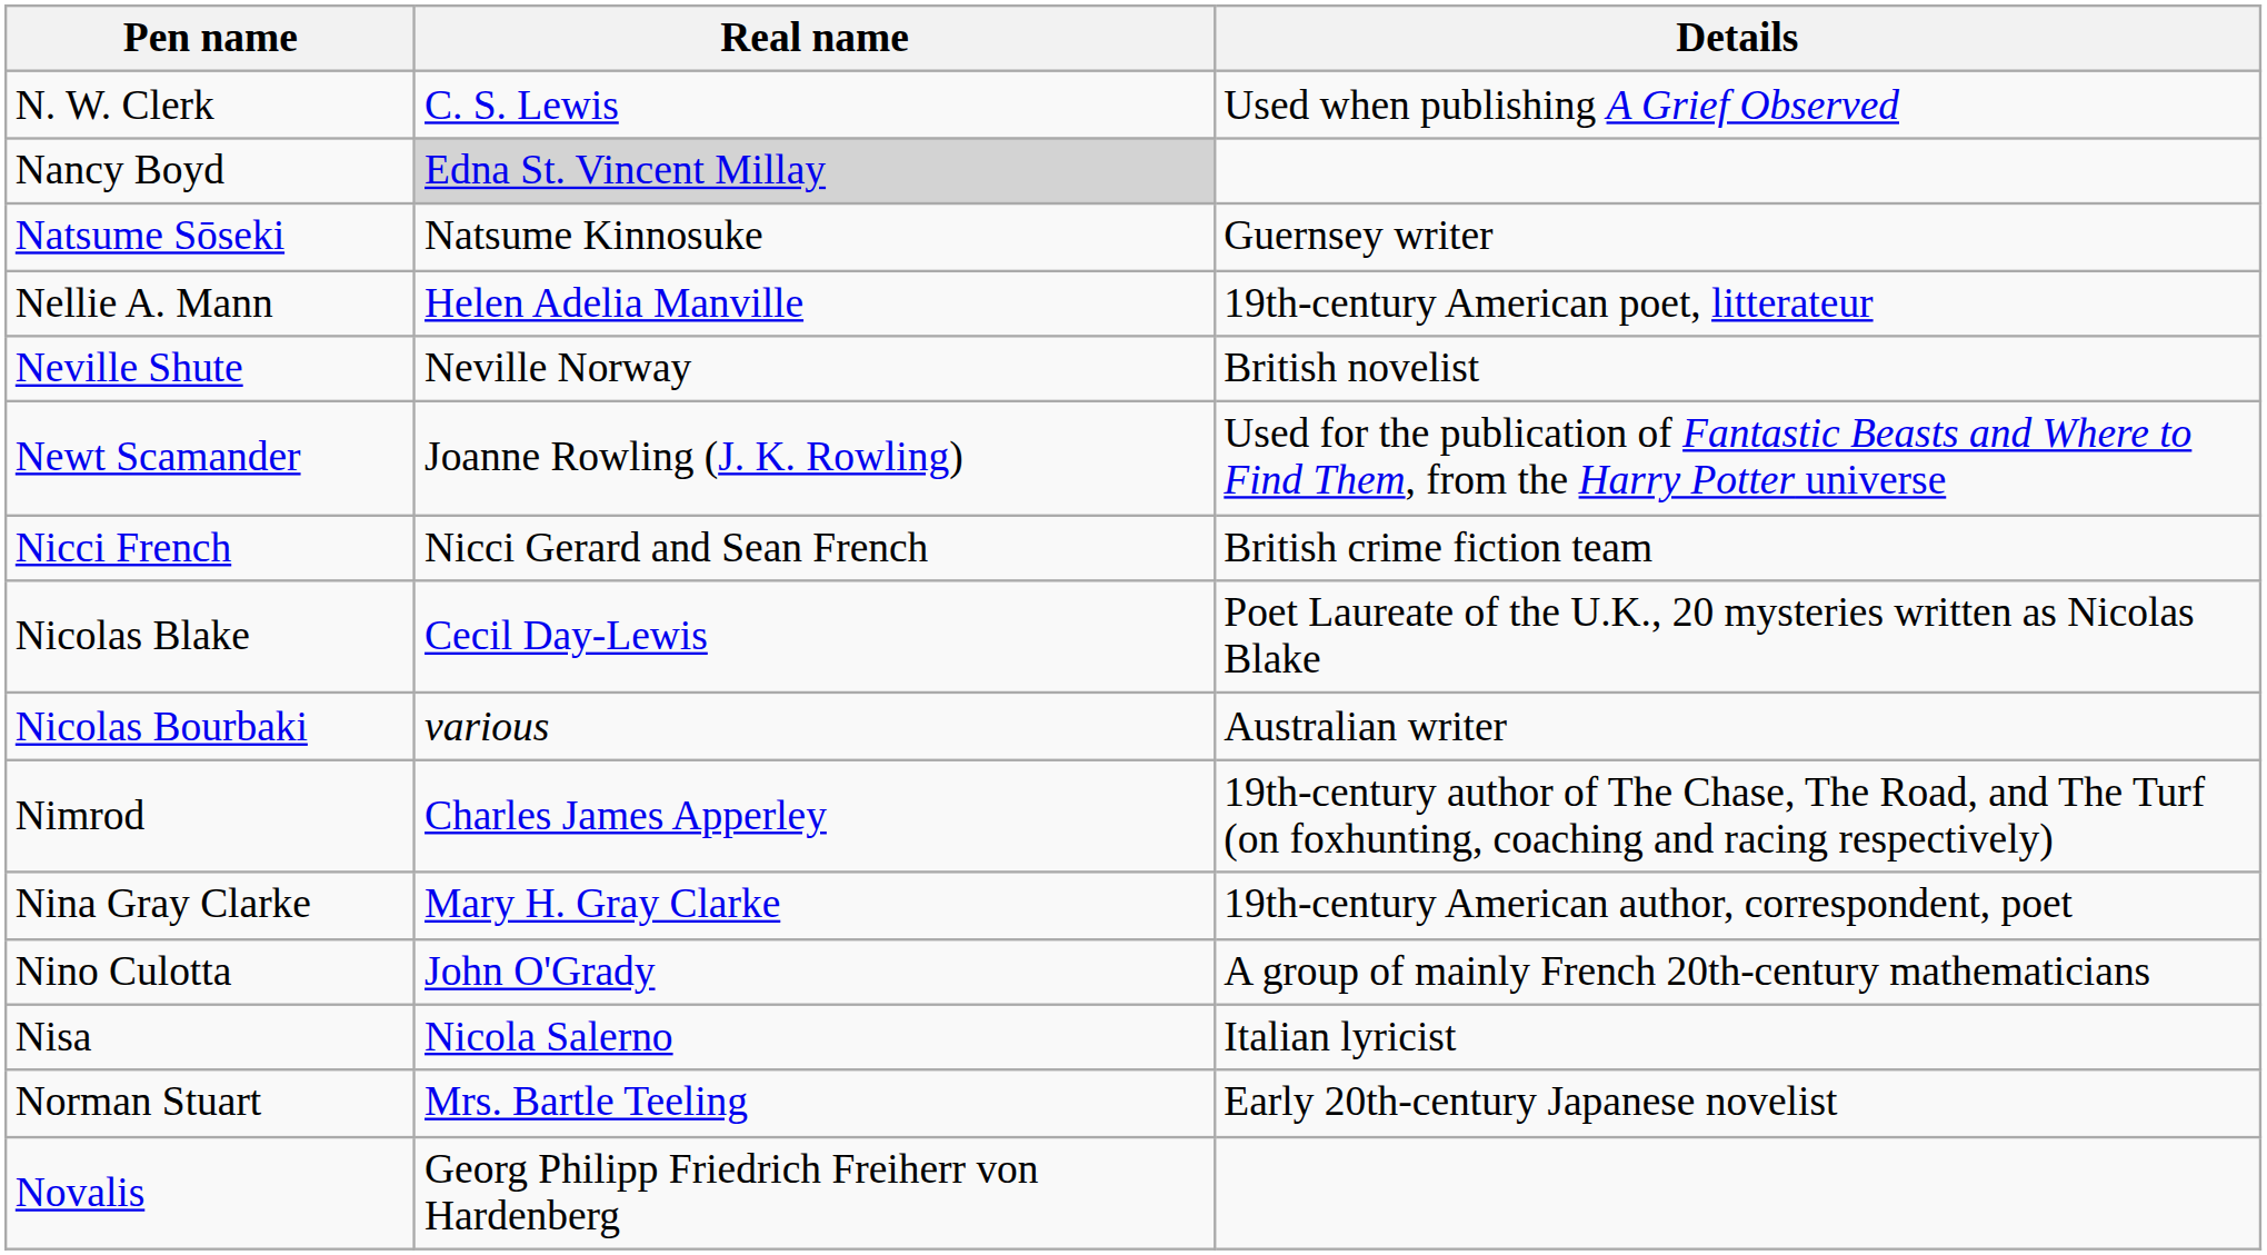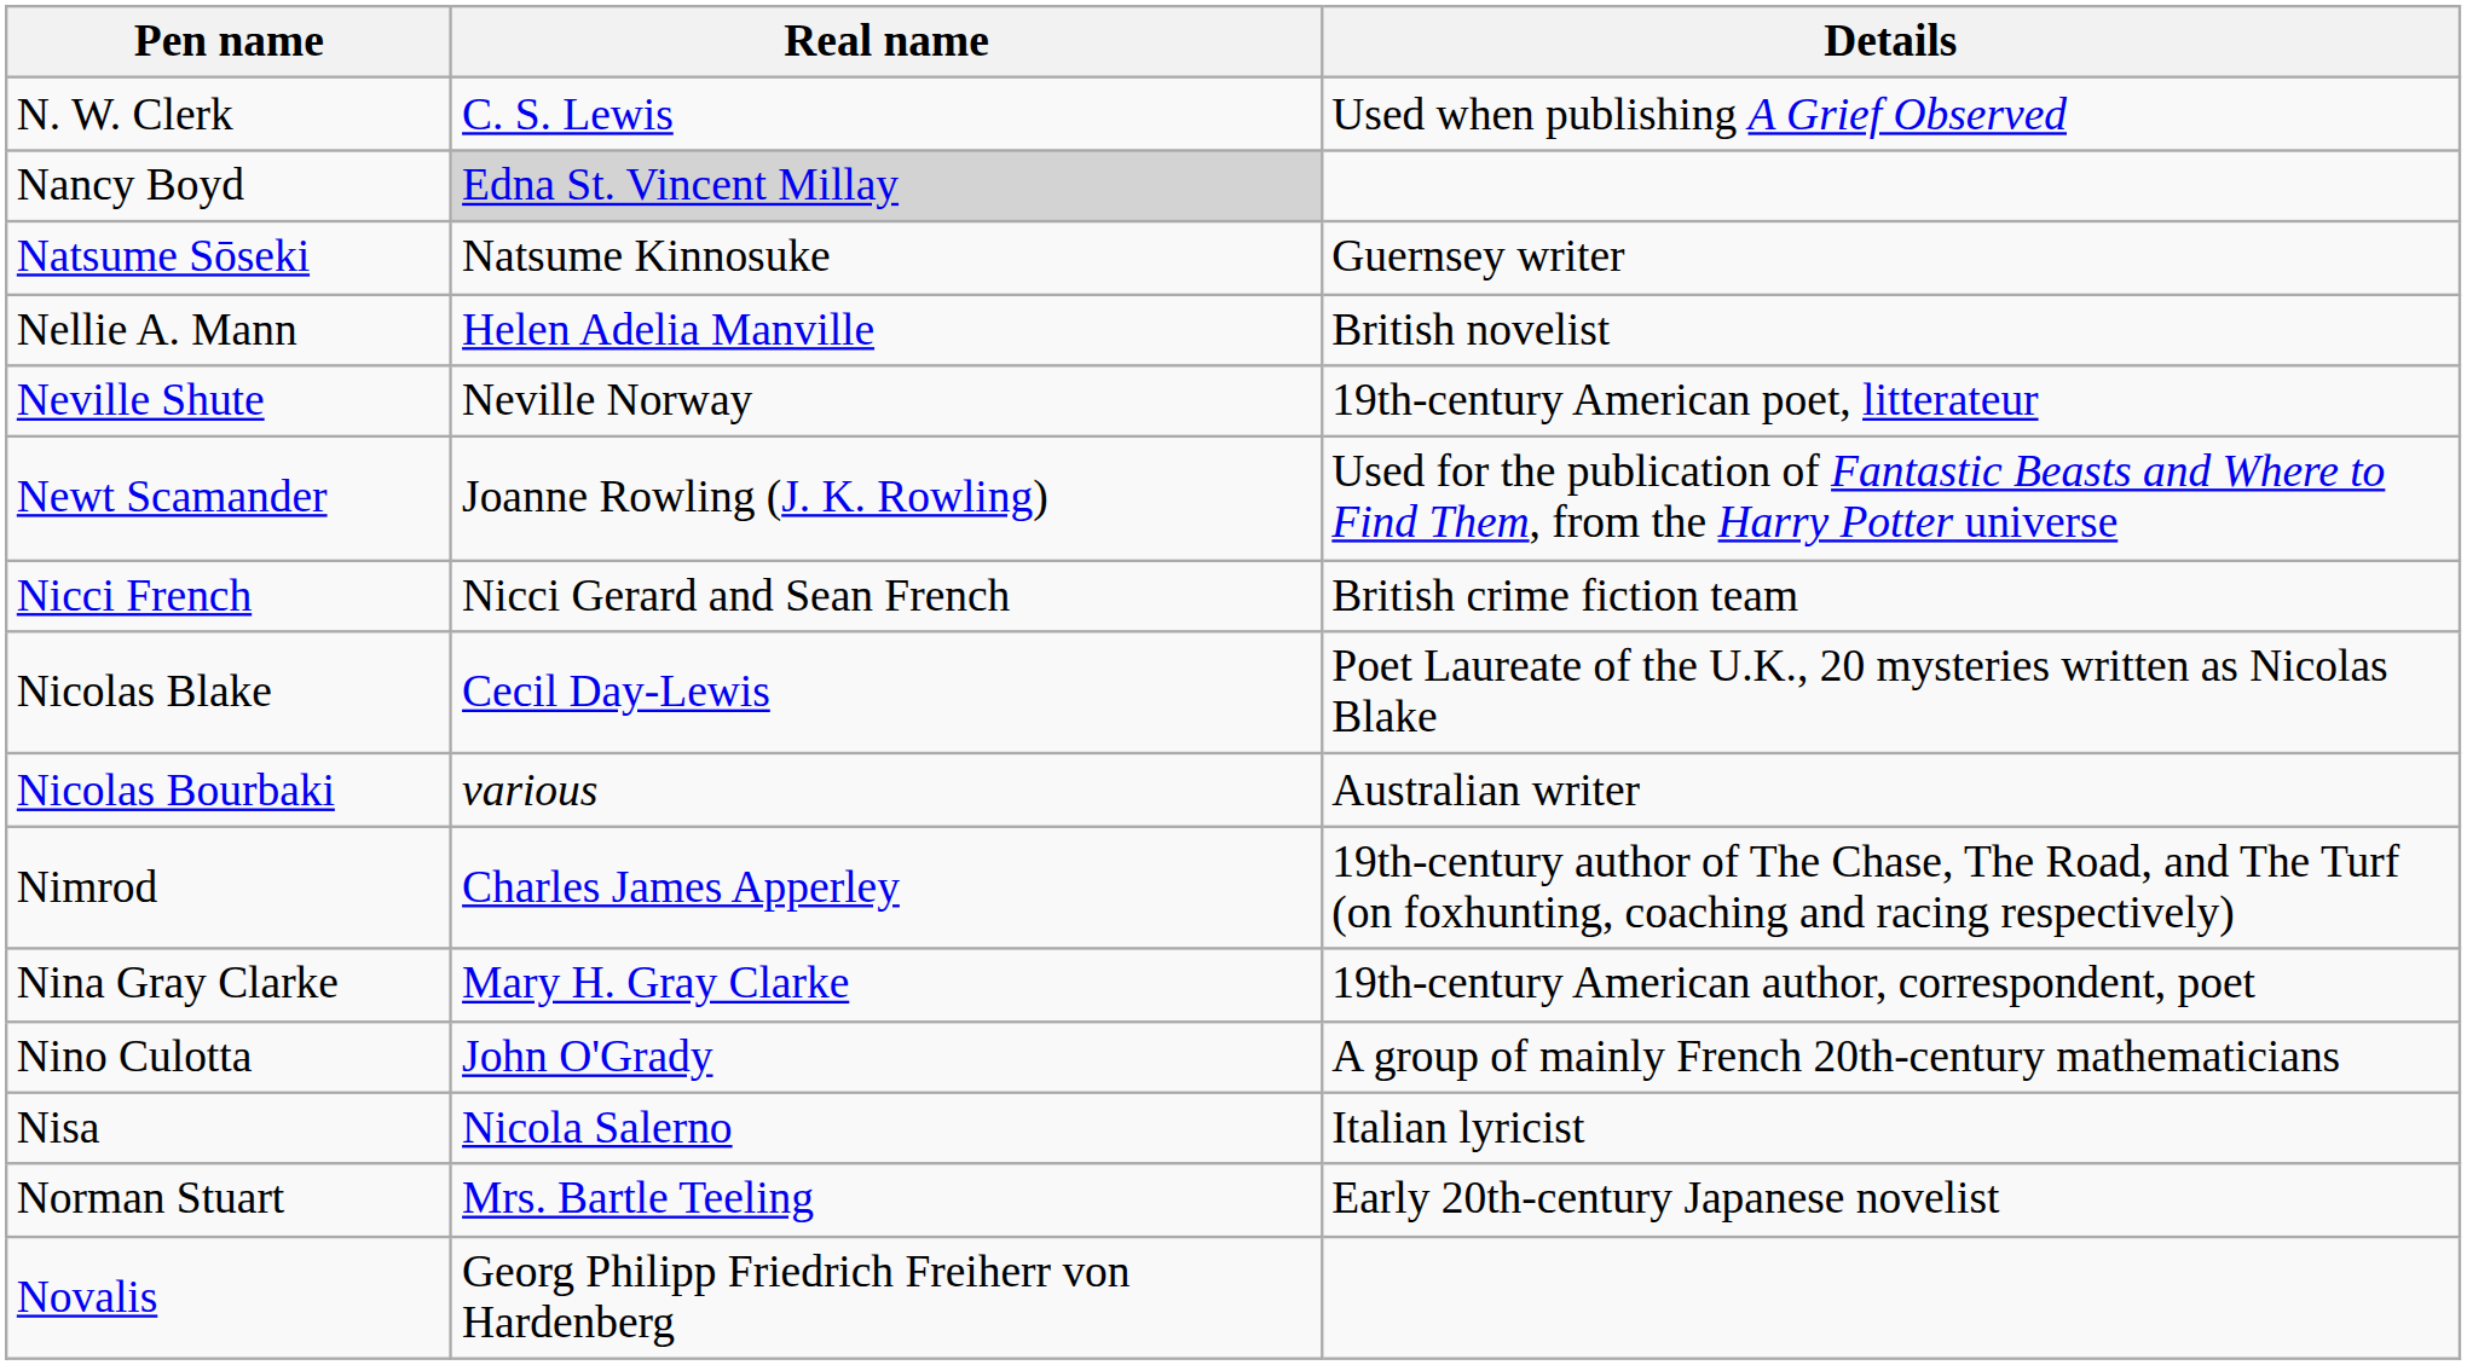Nellie A. Mann | Details: 19th-century American poet, litterateur -> British novelist
Neville Shute | Details: British novelist -> 19th-century American poet, litterateur
